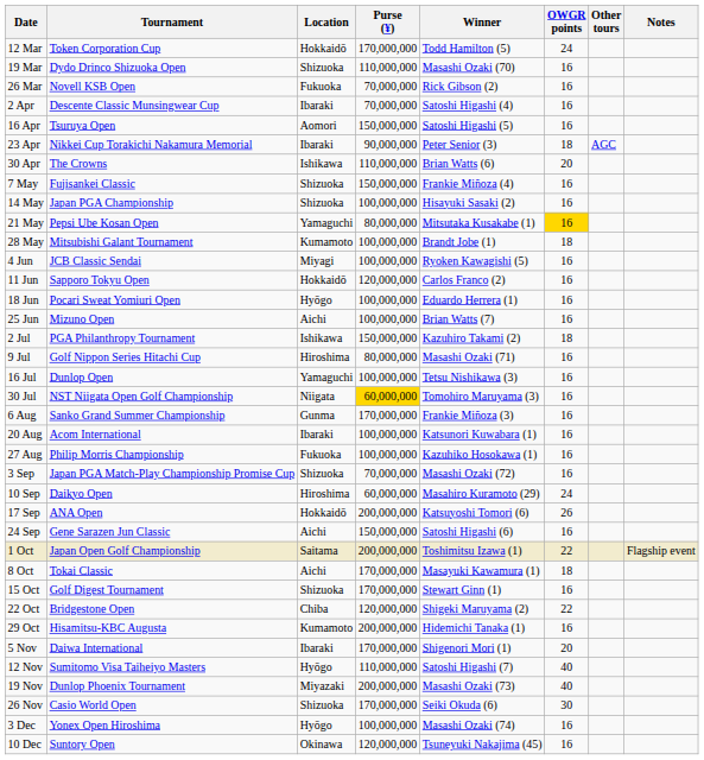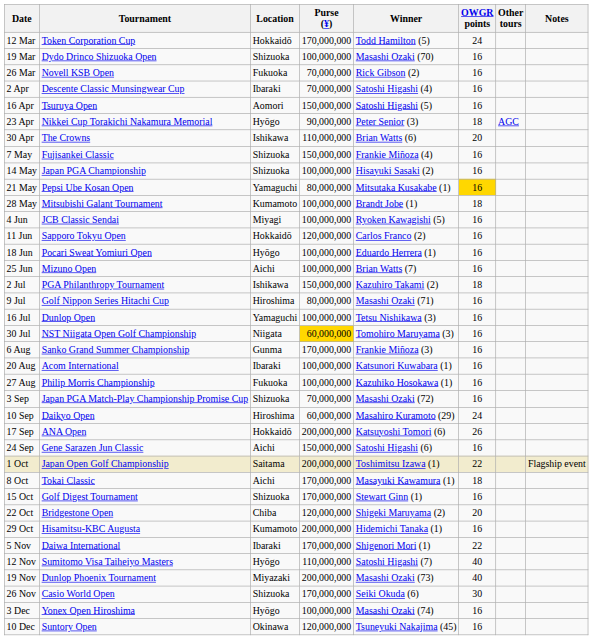19 Mar | Purse (¥): 110,000,000 -> 100,000,000
23 Apr | Location: Ibaraki -> Hyōgo
22 Oct | OWGR points: 22 -> 20
5 Nov | OWGR points: 20 -> 22
